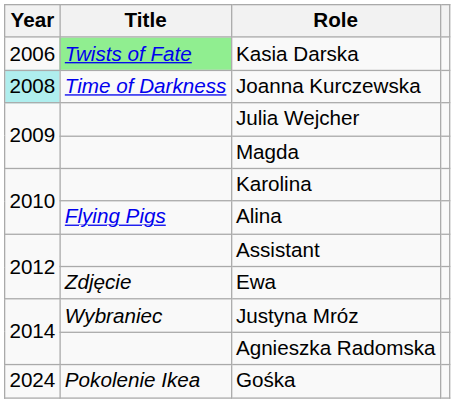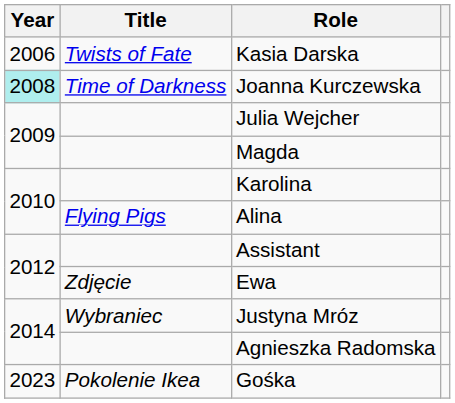Kasia Darska | Title: lightgreen background -> no background
Gośka | Year: 2024 -> 2023
